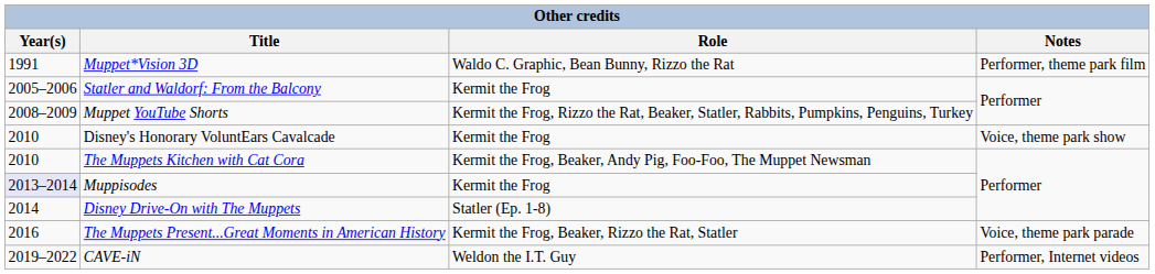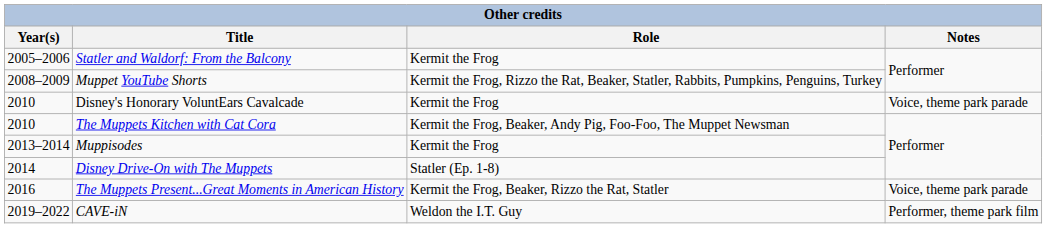- row: 1991 | Muppet*Vision 3D | Waldo C. Graphic, Bean Bunny, Rizzo the Rat | Performer, theme park film
Disney's Honorary VoluntEars Cavalcade | Notes: Voice, theme park show -> Voice, theme park parade
Muppisodes | Year(s): lavender background -> no background
CAVE-iN | Notes: Performer, Internet videos -> Performer, theme park film
